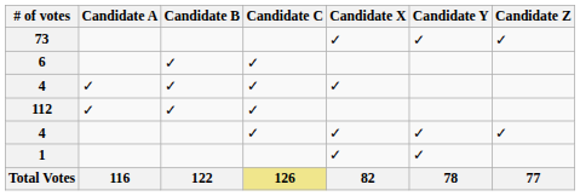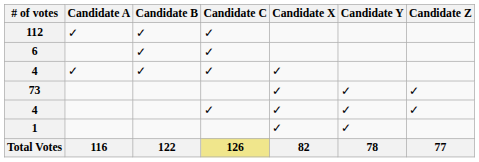rows swapped: 112 <-> 73
